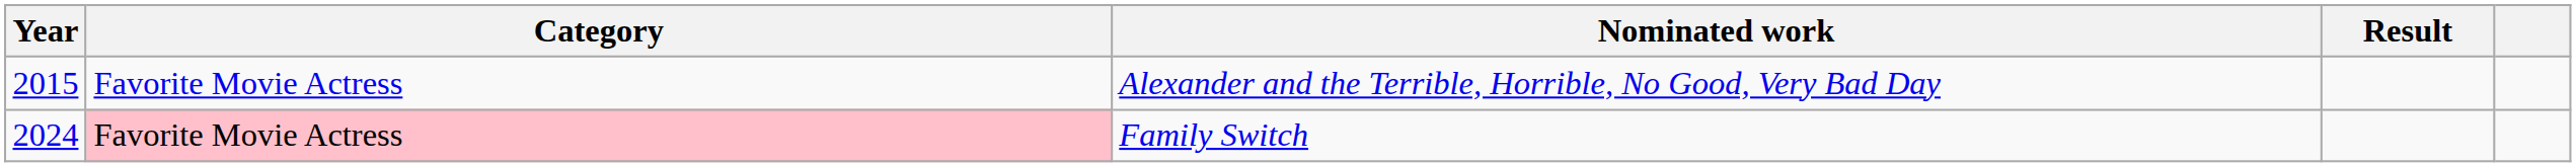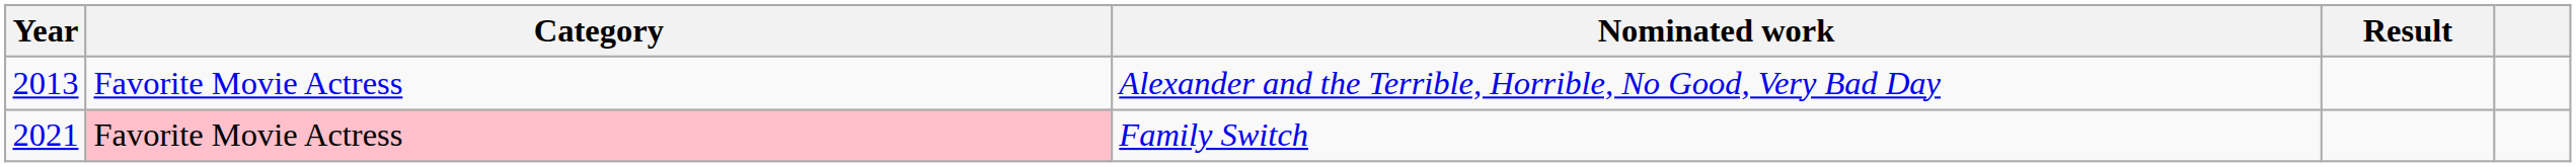Alexander and the Terrible, Horrible, No Good, Very Bad Day | Year: 2015 -> 2013
Family Switch | Year: 2024 -> 2021
